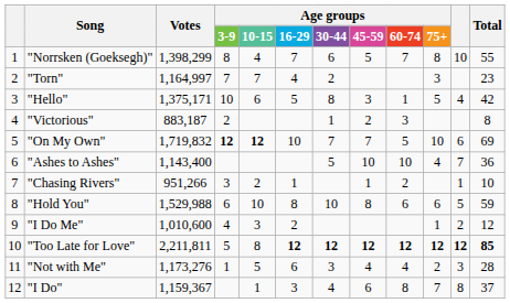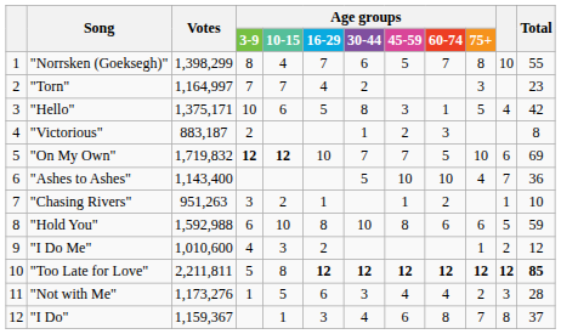"Chasing Rivers" | Votes: 951,266 -> 951,263
"Hold You" | Votes: 1,529,988 -> 1,592,988
